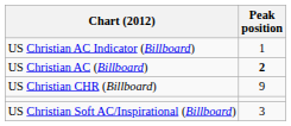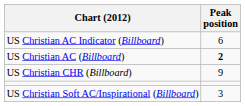US Christian AC Indicator (Billboard) | Peak position: 1 -> 6
